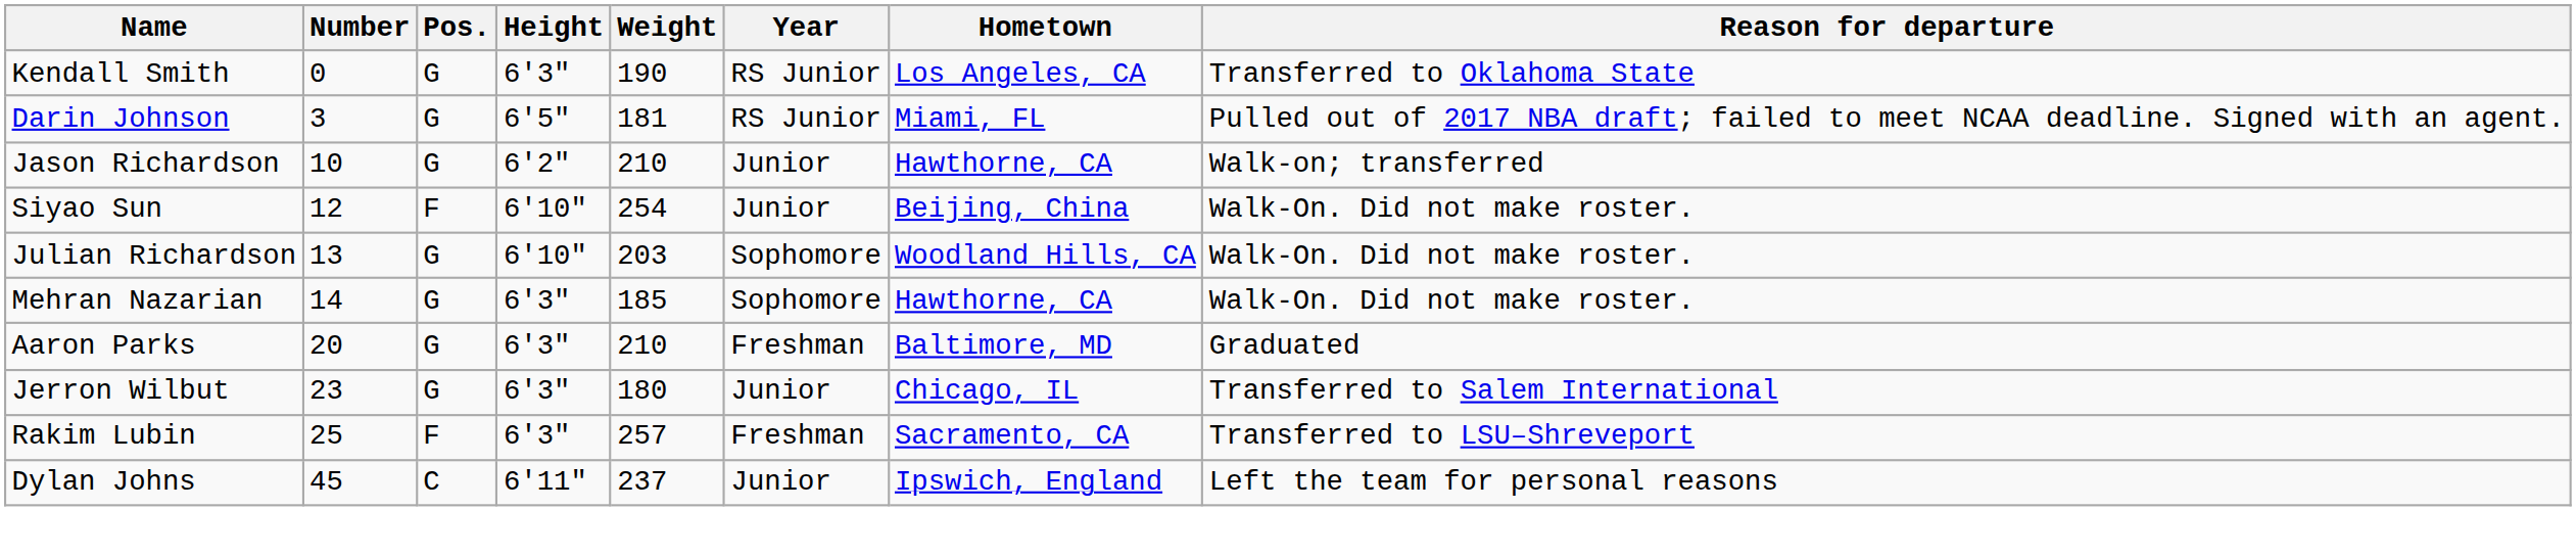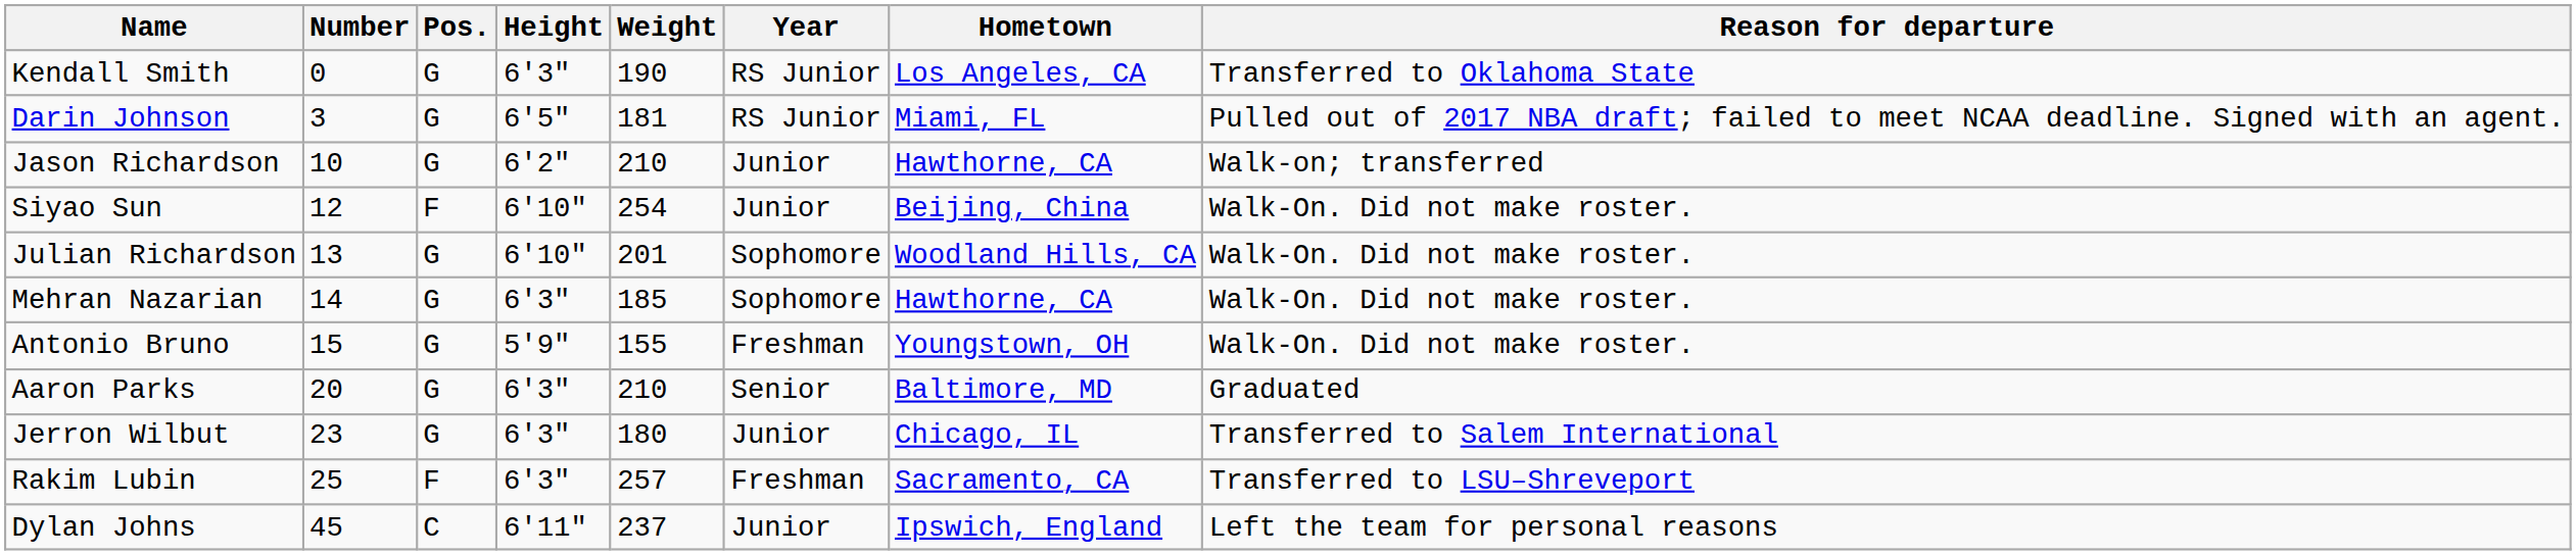Julian Richardson | Weight: 203 -> 201
+ row: Antonio Bruno | 15 | G | 5'9" | 155 | Freshman | Youngstown, OH | Walk-On. Did not make roster.
Aaron Parks | Year: Freshman -> Senior
